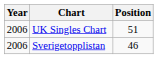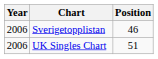rows swapped: Sverigetopplistan <-> UK Singles Chart
